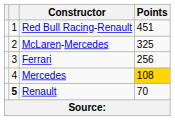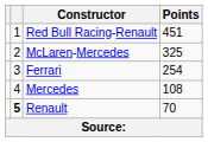Ferrari | Points: 256 -> 254
Mercedes | Points: gold background -> no background
